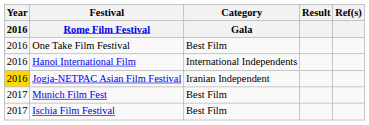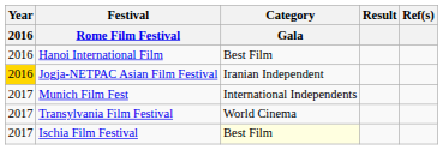- row: 2016 | One Take Film Festival | Best Film
Hanoi International Film | Category / Gala: International Independents -> Best Film
Munich Film Fest | Category / Gala: Best Film -> International Independents
+ row: 2017 | Transylvania Film Festival | World Cinema
Ischia Film Festival | Category / Gala: no background -> lightyellow background
